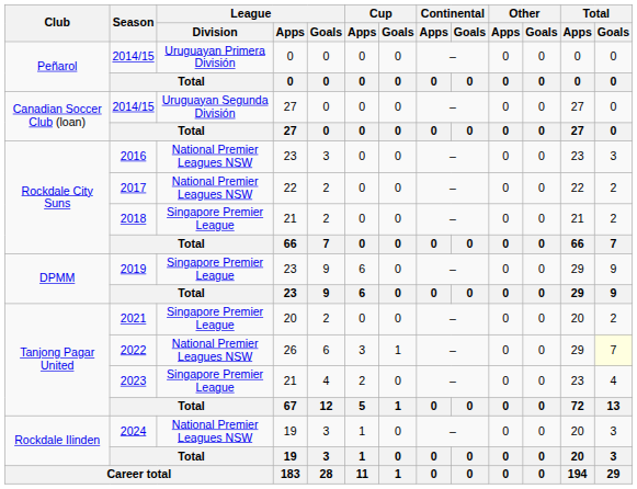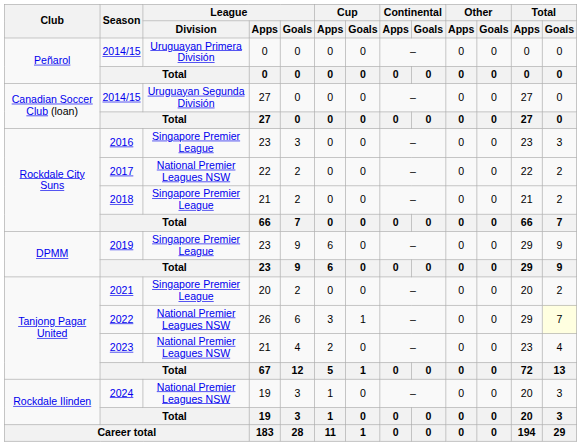2016 | League / Division: National Premier Leagues NSW -> Singapore Premier League
2023 | League / Division: Singapore Premier League -> National Premier Leagues NSW
